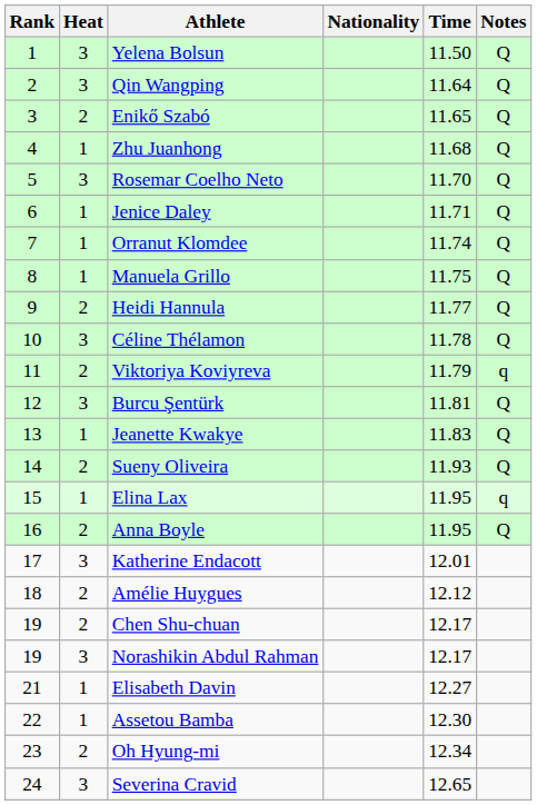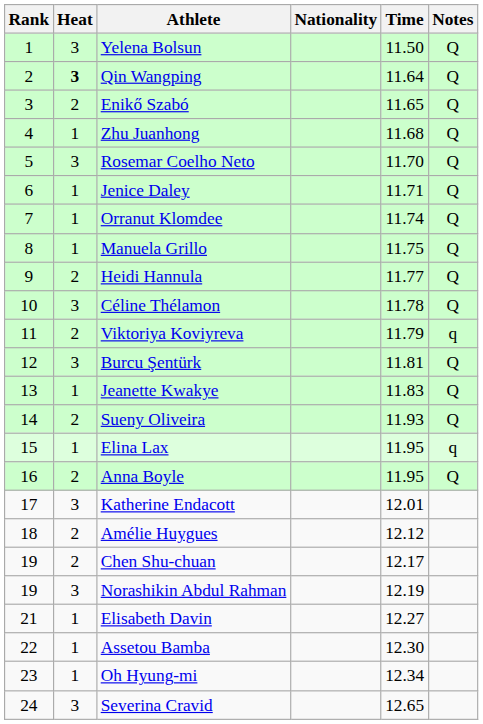Qin Wangping | Heat: normal -> bold
Norashikin Abdul Rahman | Time: 12.17 -> 12.19
Oh Hyung-mi | Heat: 2 -> 1
